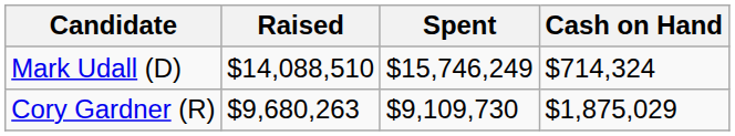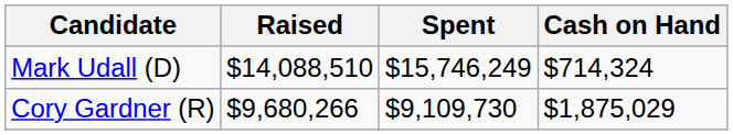Cory Gardner (R) | Raised: $9,680,263 -> $9,680,266
